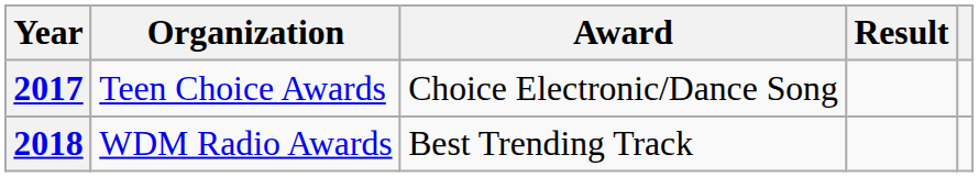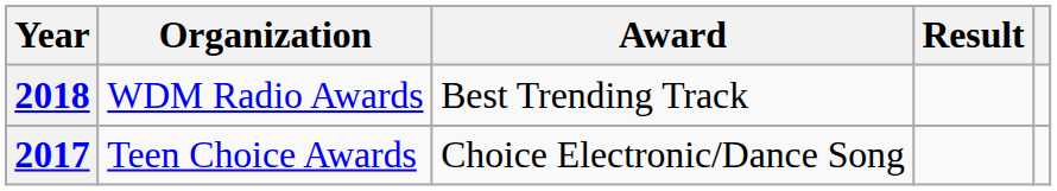rows swapped: 2017 <-> 2018
